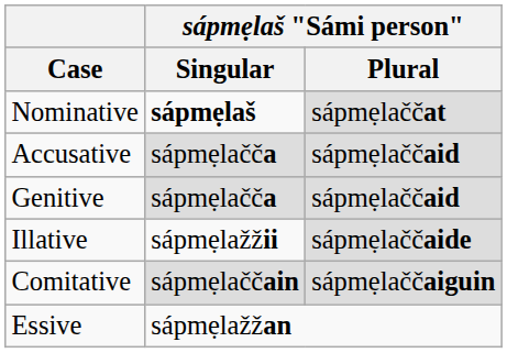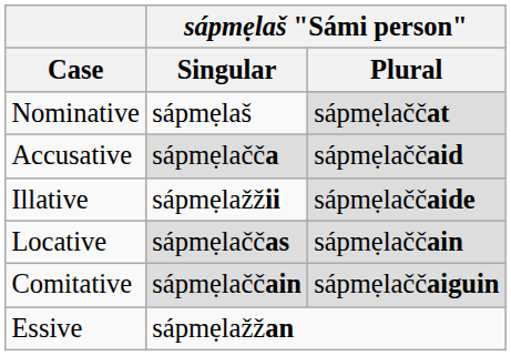Nominative | sápmẹlaš "Sámi person" / Singular: bold -> normal
- row: Genitive | sápmẹlačča | sápmẹlaččaid
+ row: Locative | sápmẹlaččas | sápmẹlaččain
